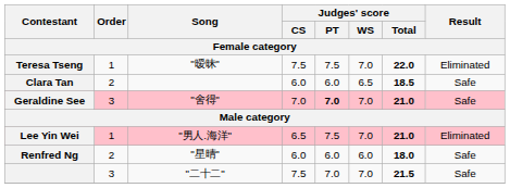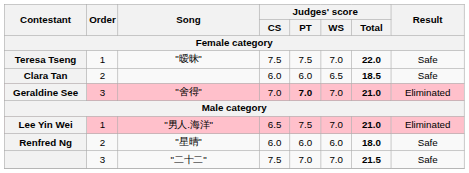Teresa Tseng | Result: Eliminated -> Safe
Geraldine See | Result: Safe -> Eliminated
